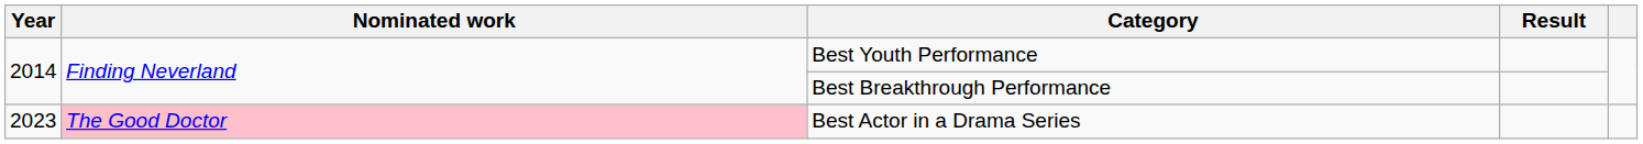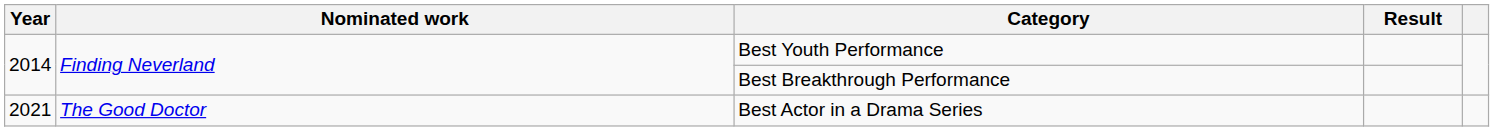Best Actor in a Drama Series | Year: 2023 -> 2021
Best Actor in a Drama Series | Nominated work: pink background -> no background
